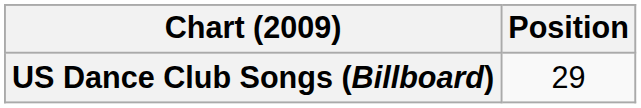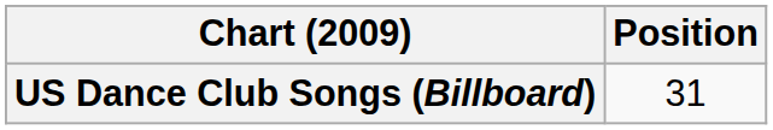US Dance Club Songs (Billboard) | Position: 29 -> 31
